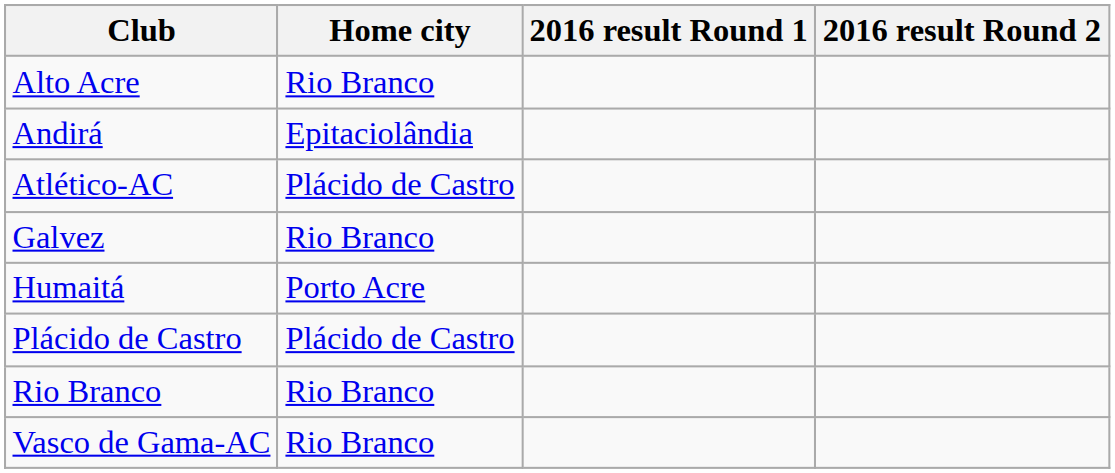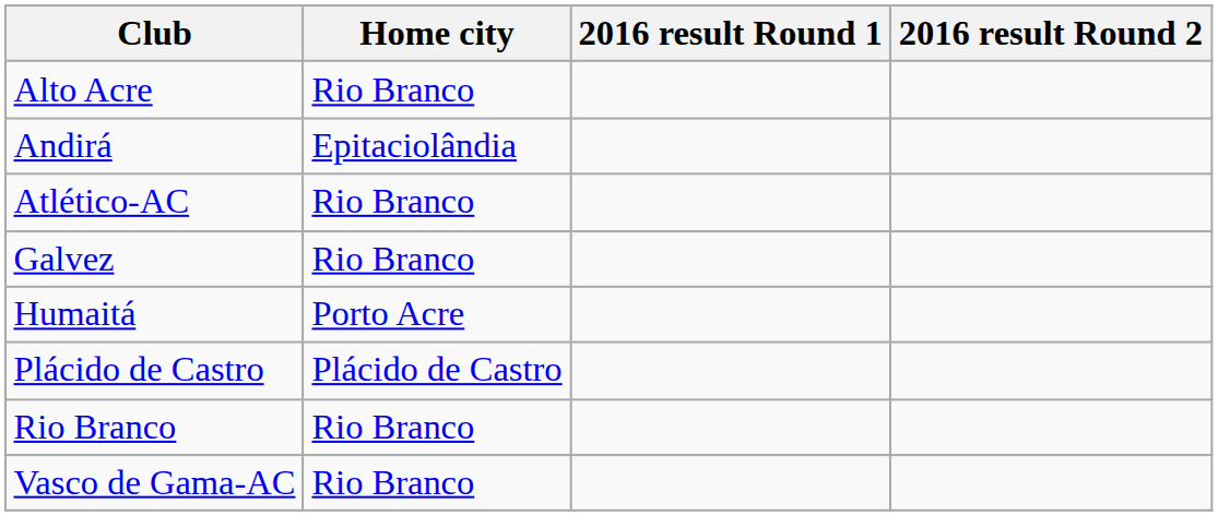Atlético-AC | Home city: Plácido de Castro -> Rio Branco
